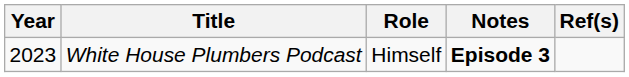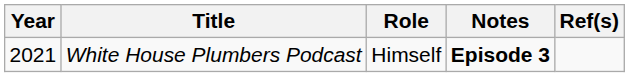White House Plumbers Podcast | Year: 2023 -> 2021
